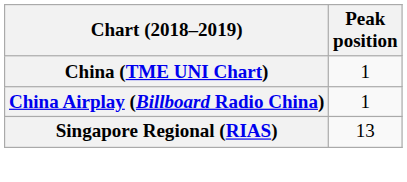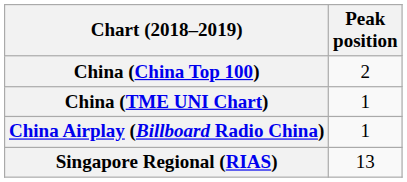+ row: China (China Top 100) | 2
